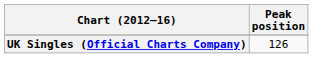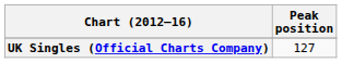UK Singles (Official Charts Company) | Peak position: 126 -> 127
